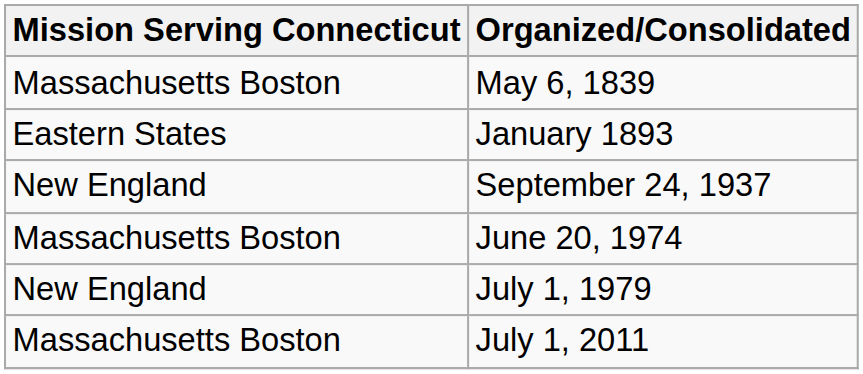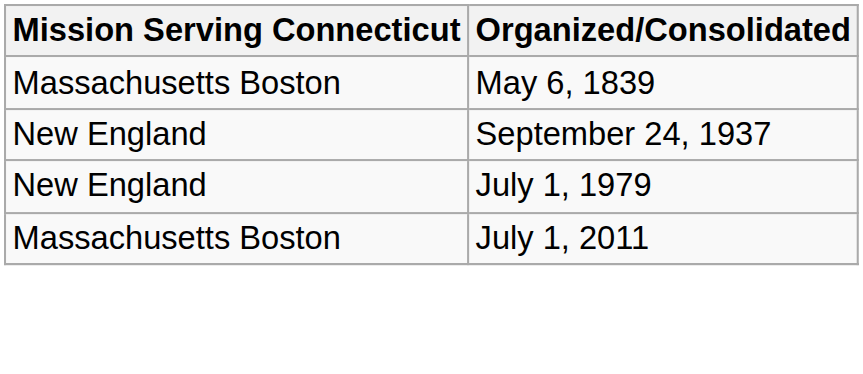- row: Eastern States | January 1893
- row: Massachusetts Boston | June 20, 1974
